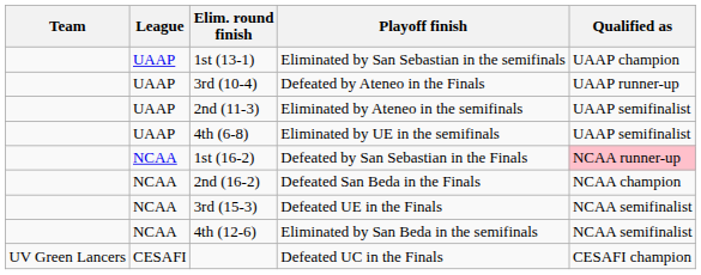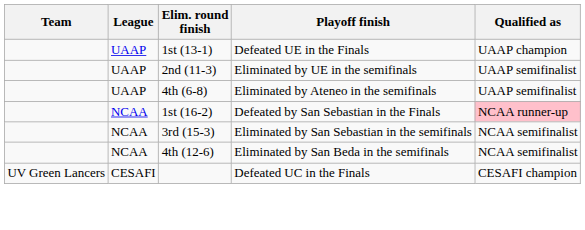1st (13-1) | Playoff finish: Eliminated by San Sebastian in the semifinals -> Defeated UE in the Finals
- row: UAAP | 3rd (10-4) | Defeated by Ateneo in the Finals | UAAP runner-up
2nd (11-3) | Playoff finish: Eliminated by Ateneo in the semifinals -> Eliminated by UE in the semifinals
4th (6-8) | Playoff finish: Eliminated by UE in the semifinals -> Eliminated by Ateneo in the semifinals
- row: NCAA | 2nd (16-2) | Defeated San Beda in the Finals | NCAA champion
3rd (15-3) | Playoff finish: Defeated UE in the Finals -> Eliminated by San Sebastian in the semifinals
